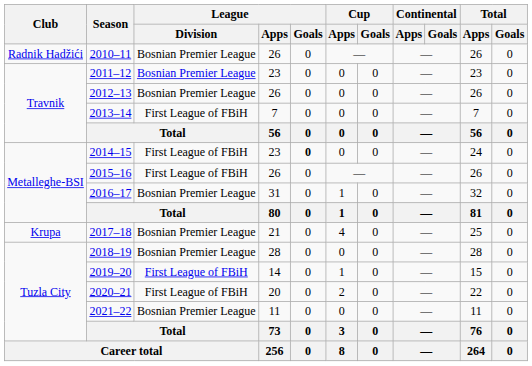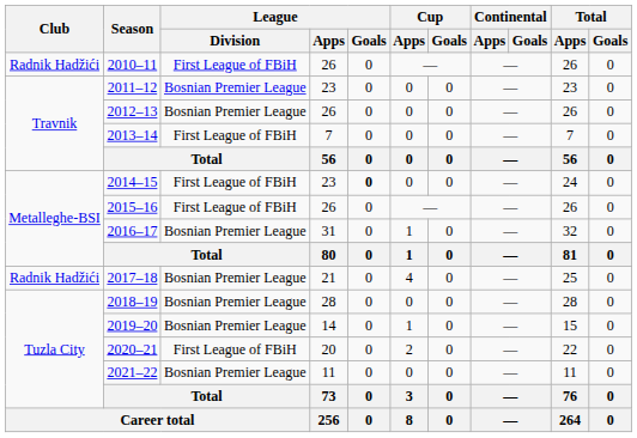2010–11 | League / Division: Bosnian Premier League -> First League of FBiH
2017–18 | Club: Krupa -> Radnik Hadžići
2019–20 | League / Division: First League of FBiH -> Bosnian Premier League
